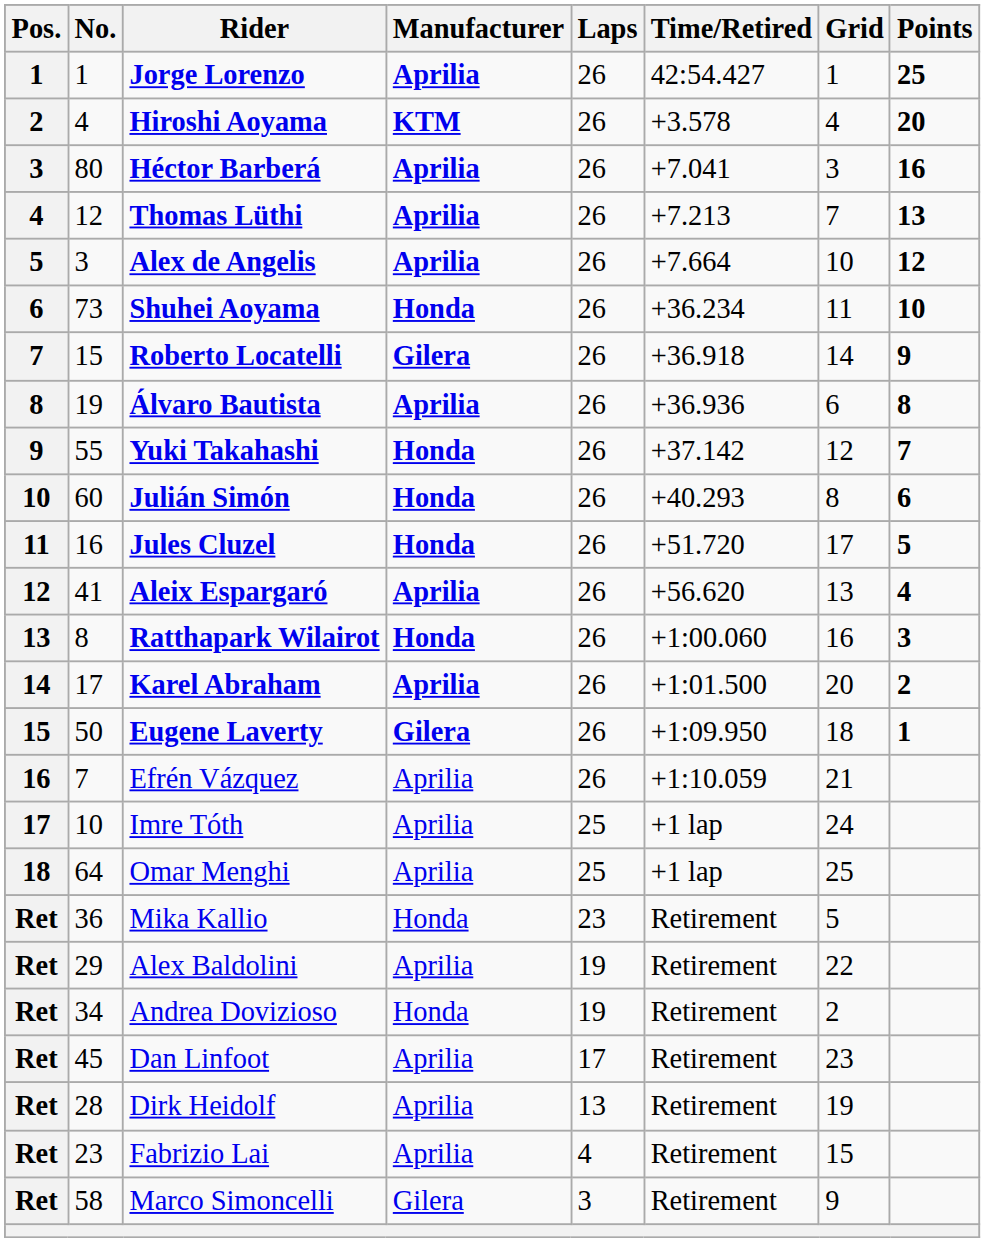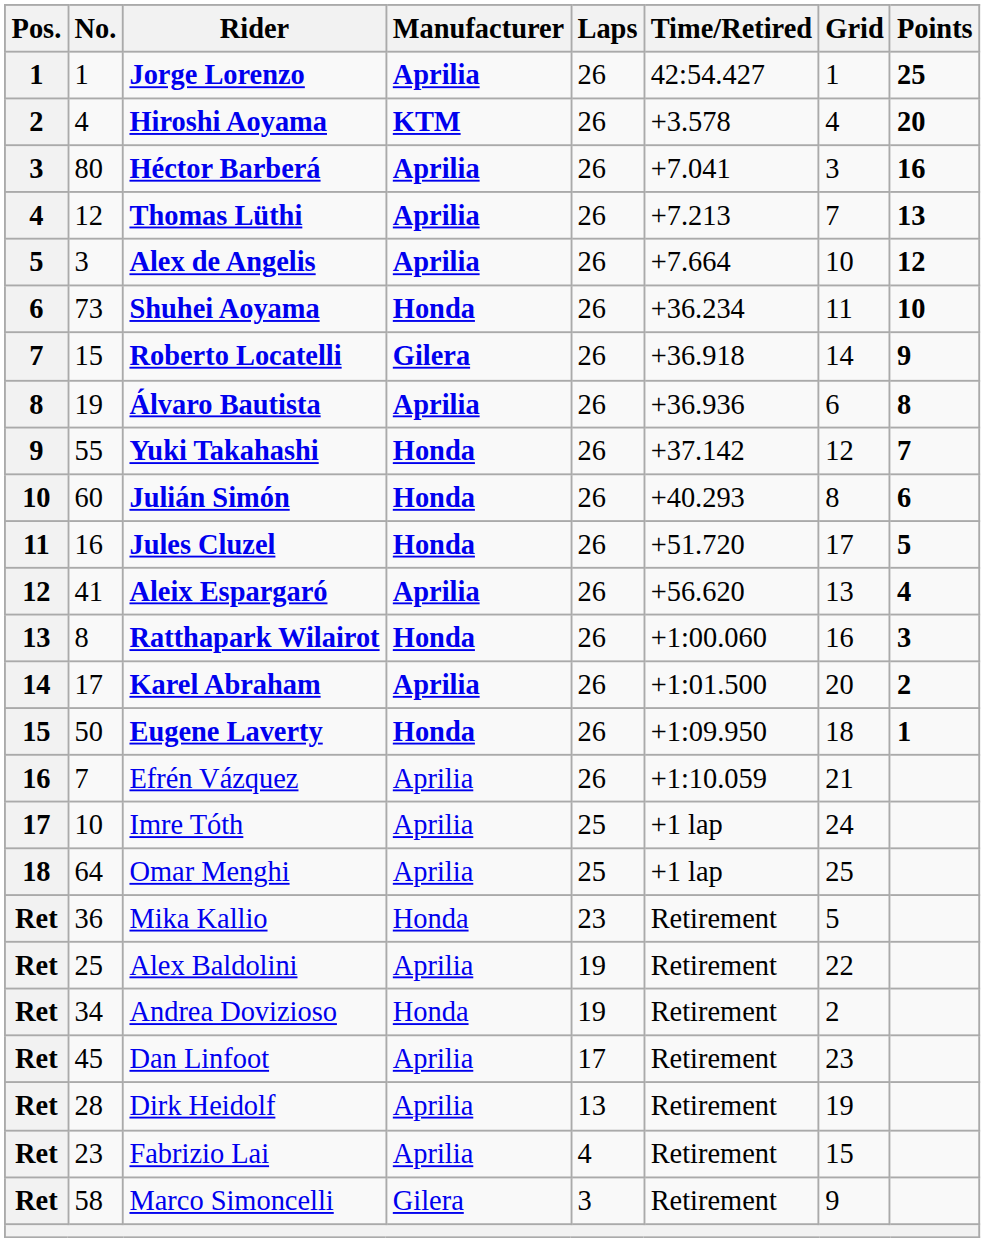Eugene Laverty | Manufacturer: Gilera -> Honda
Alex Baldolini | No.: 29 -> 25
